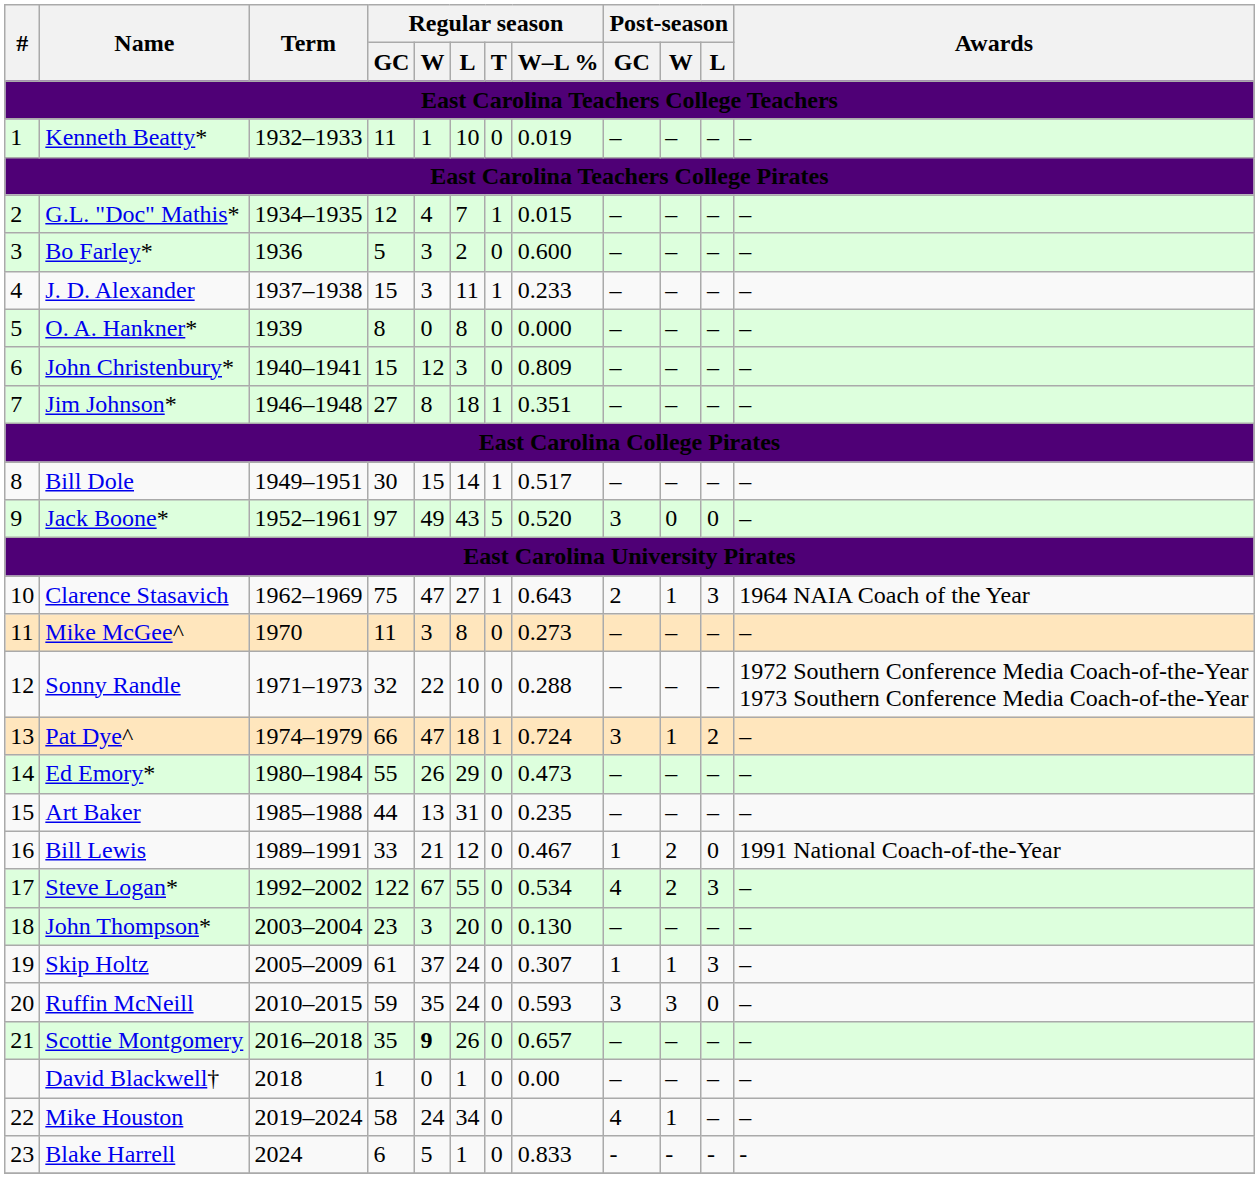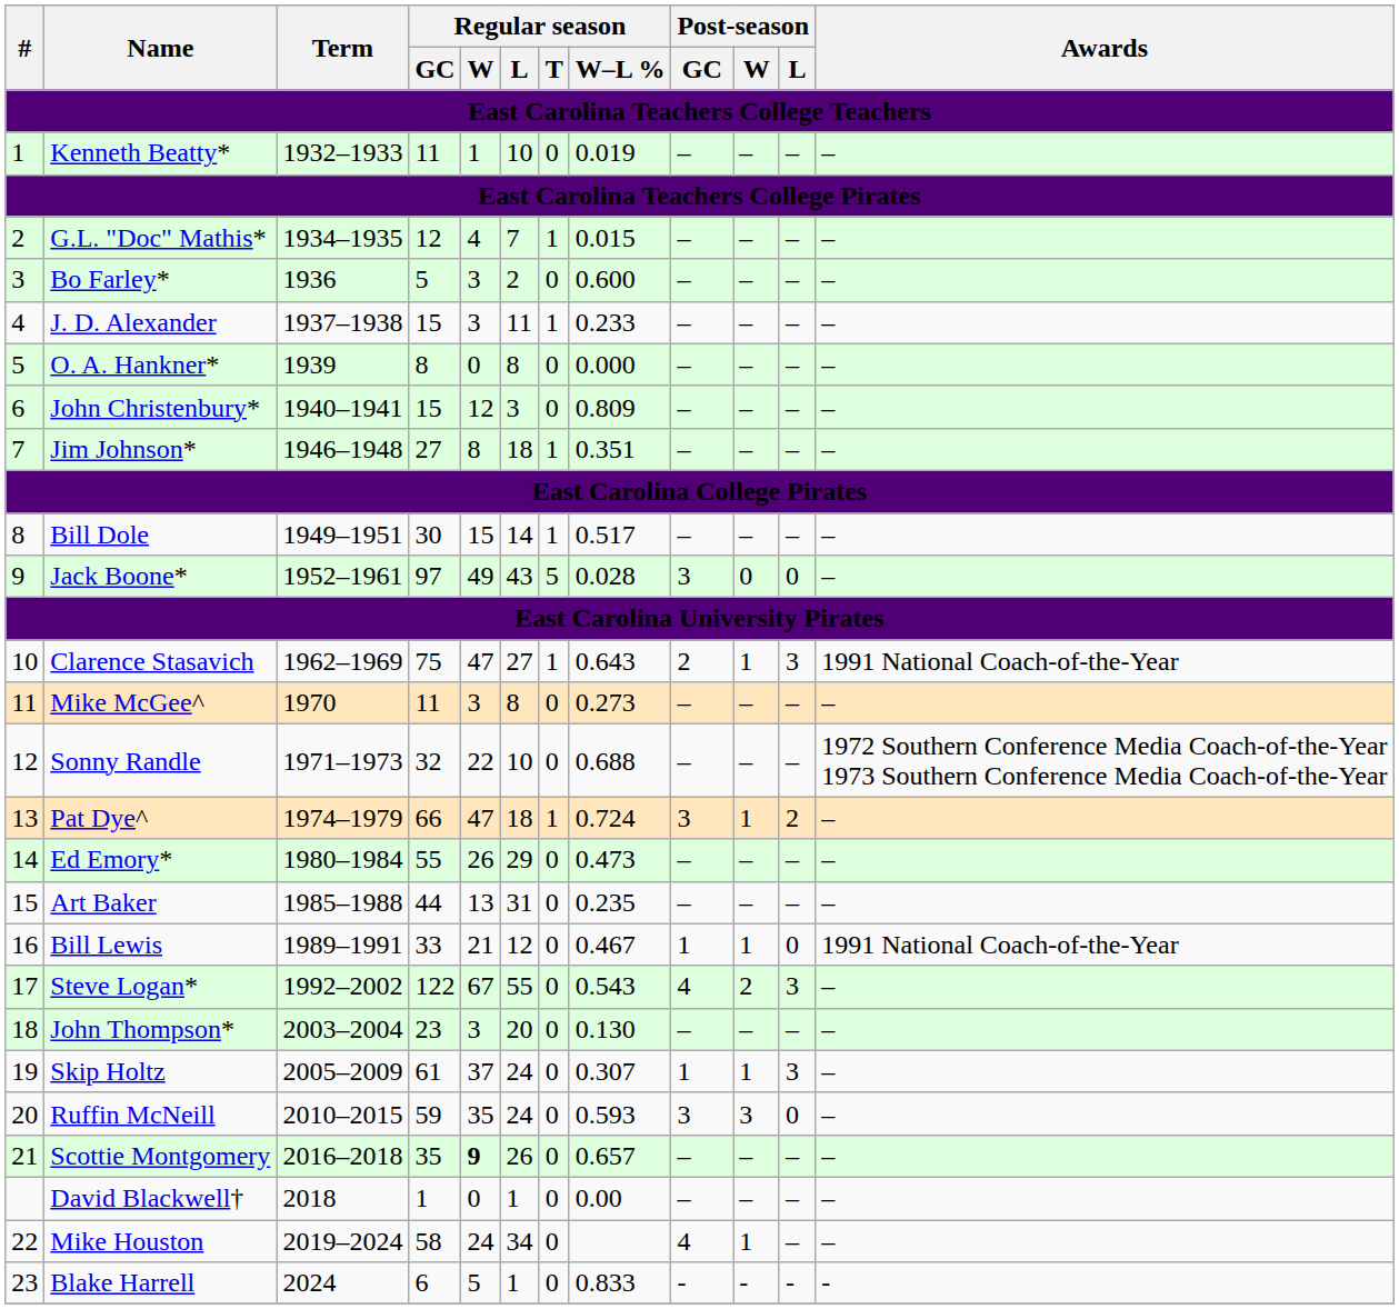Jack Boone* | Regular season / W–L %: 0.520 -> 0.028
Clarence Stasavich | Awards: 1964 NAIA Coach of the Year -> 1991 National Coach-of-the-Year
Sonny Randle | Regular season / W–L %: 0.288 -> 0.688
Bill Lewis | Post-season / W: 2 -> 1
Steve Logan* | Regular season / W–L %: 0.534 -> 0.543
